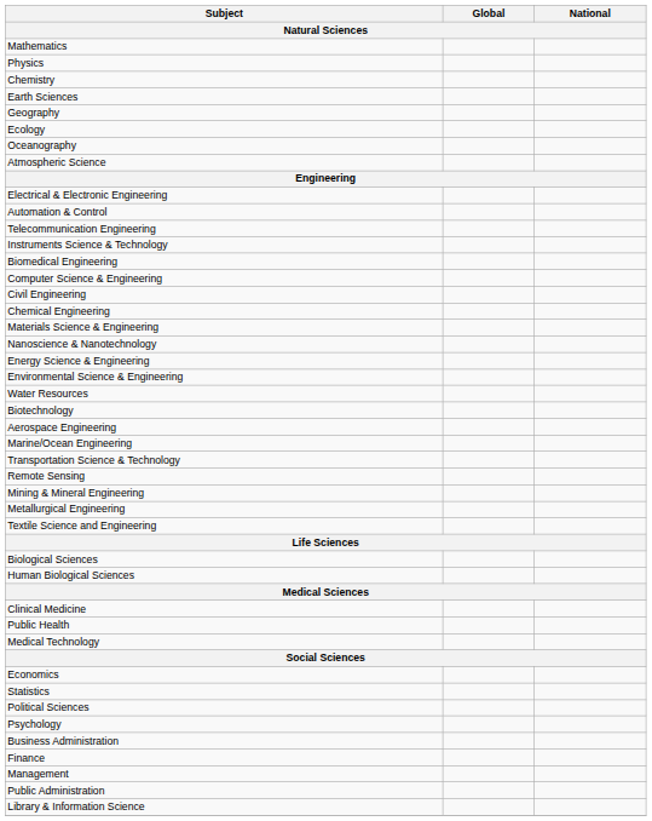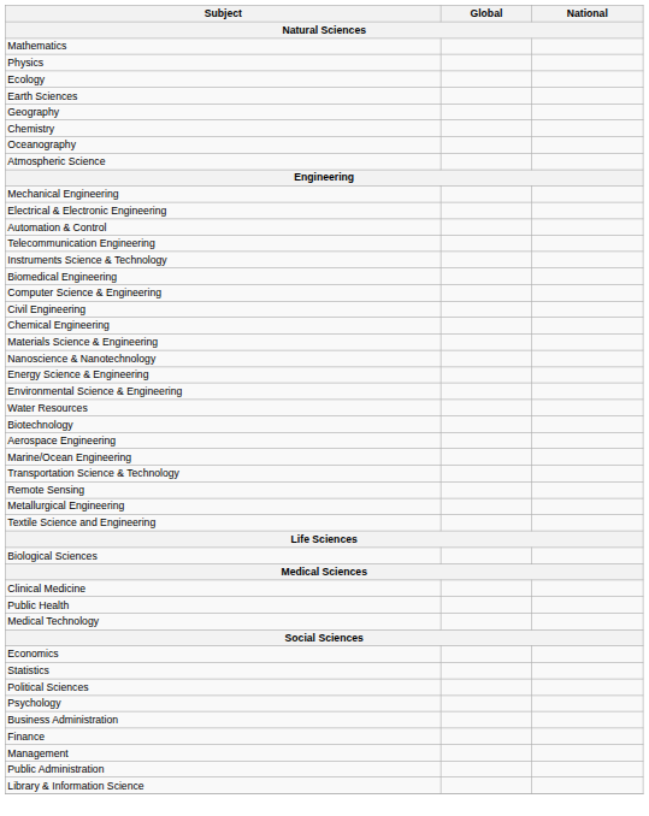rows swapped: Chemistry <-> Ecology
+ row: Mechanical Engineering
- row: Mining & Mineral Engineering
- row: Human Biological Sciences
